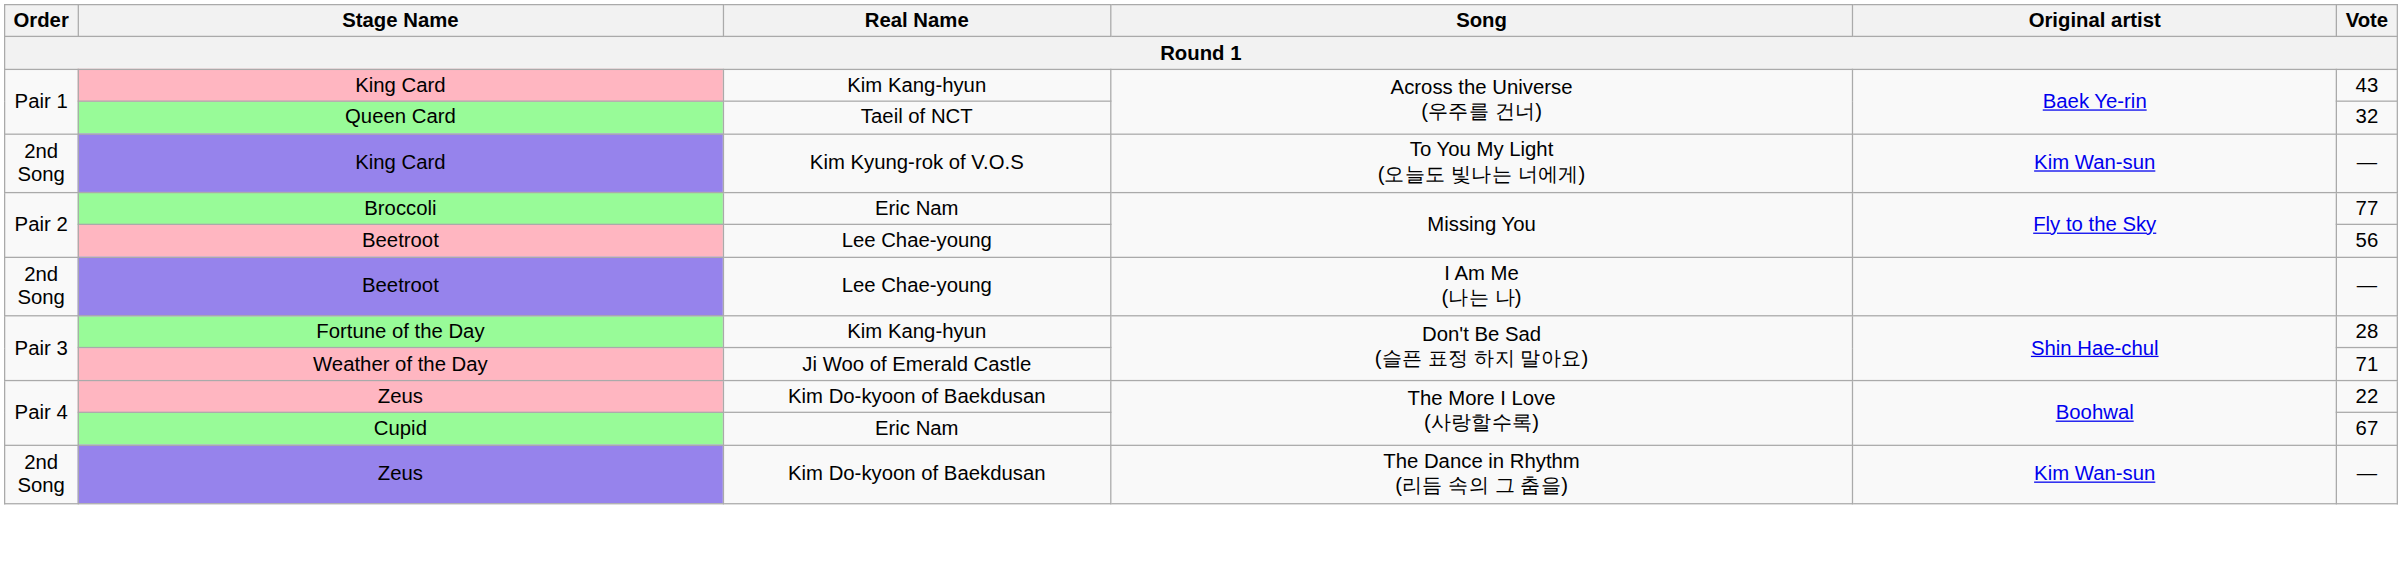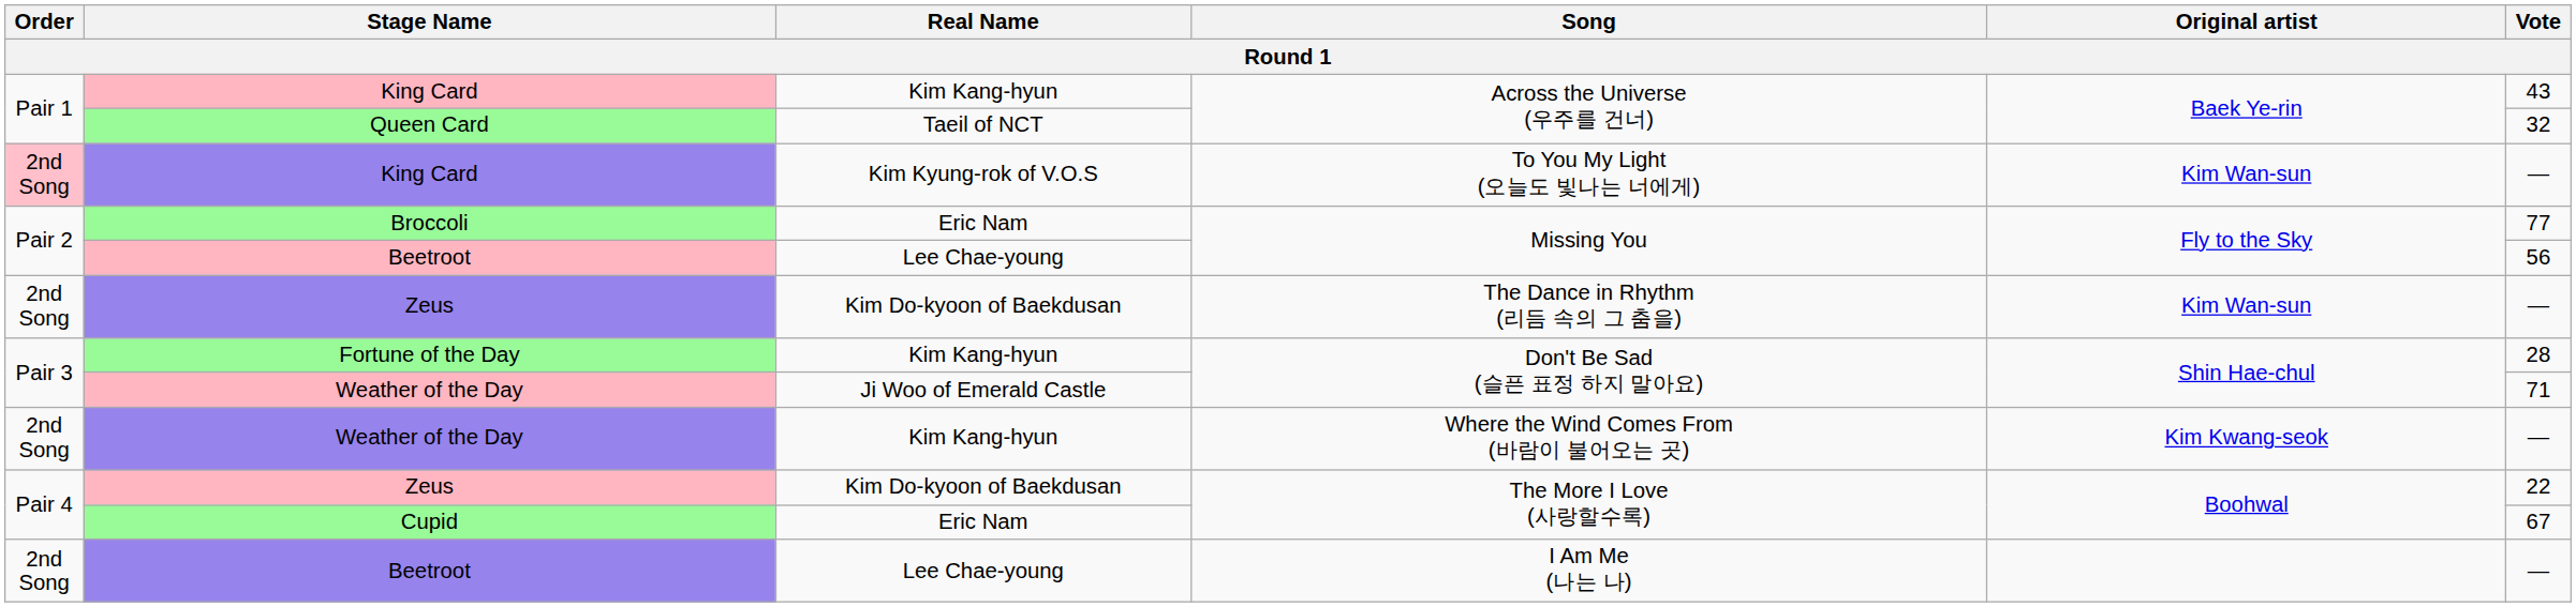King Card / To You My Light (오늘도 빛나는 너에게) | Order: no background -> pink background
rows swapped: Beetroot / I Am Me (나는 나) <-> Zeus / The Dance in Rhythm (리듬 속의 그 춤을)
+ row: 2nd Song | Weather of the Day | Kim Kang-hyun | Where the Wind Comes From (바람이 불어오는 곳) | Kim Kwang-seok | —
